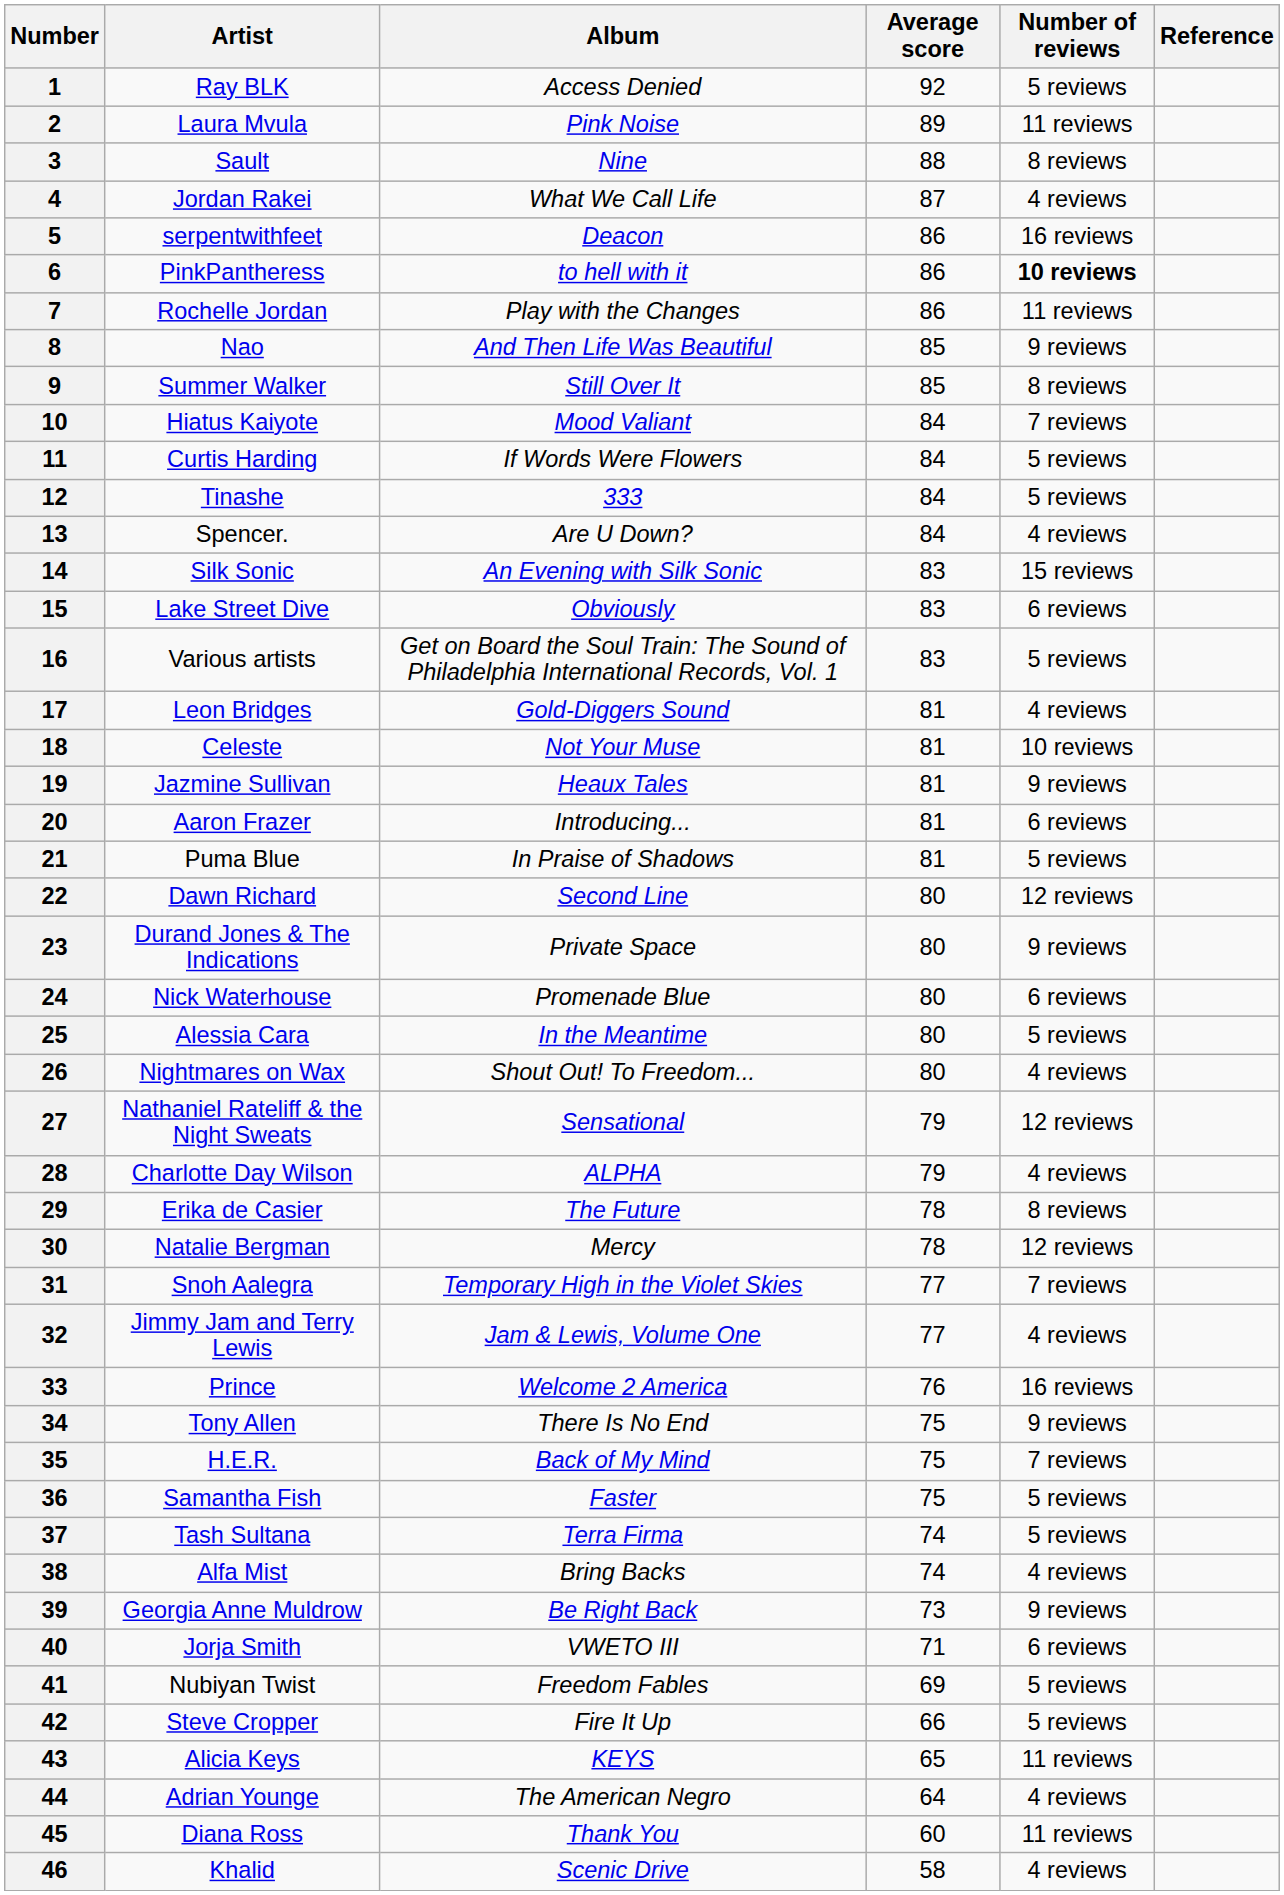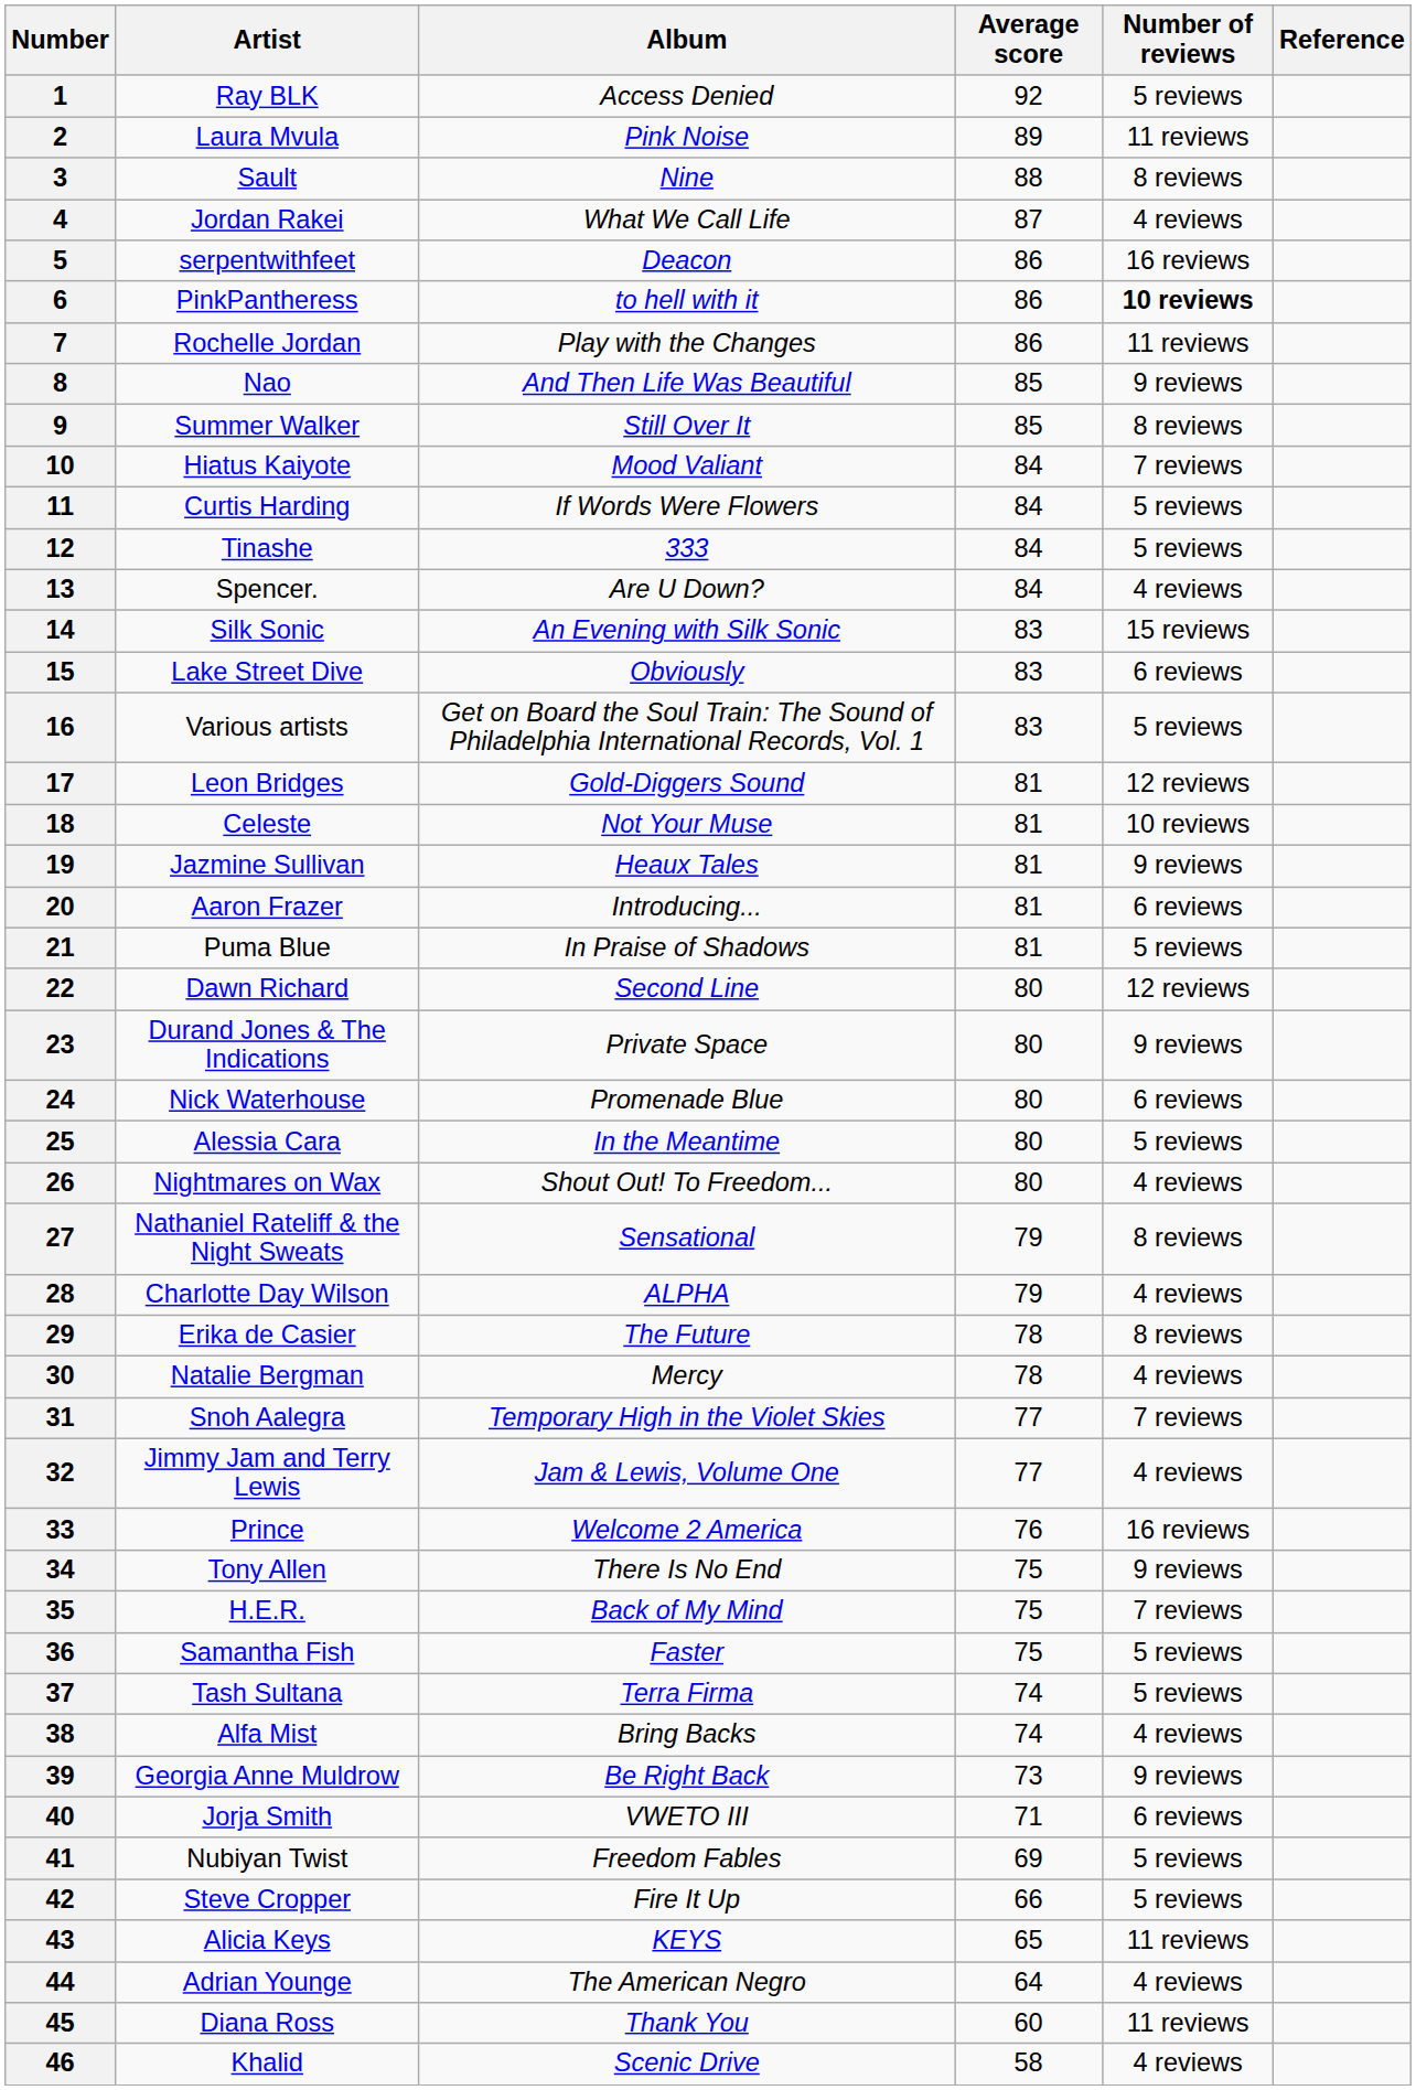17 | Number of reviews: 4 reviews -> 12 reviews
27 | Number of reviews: 12 reviews -> 8 reviews
30 | Number of reviews: 12 reviews -> 4 reviews
